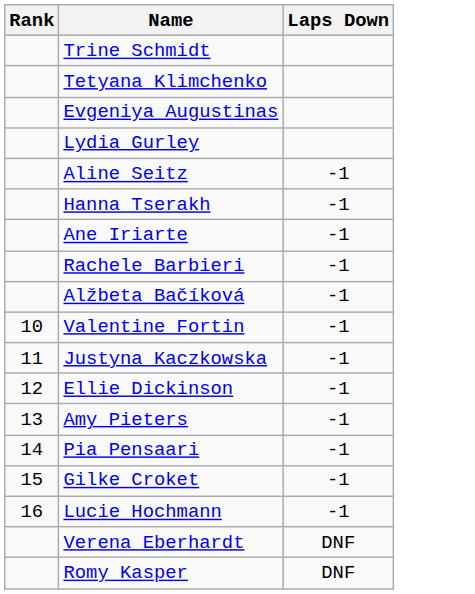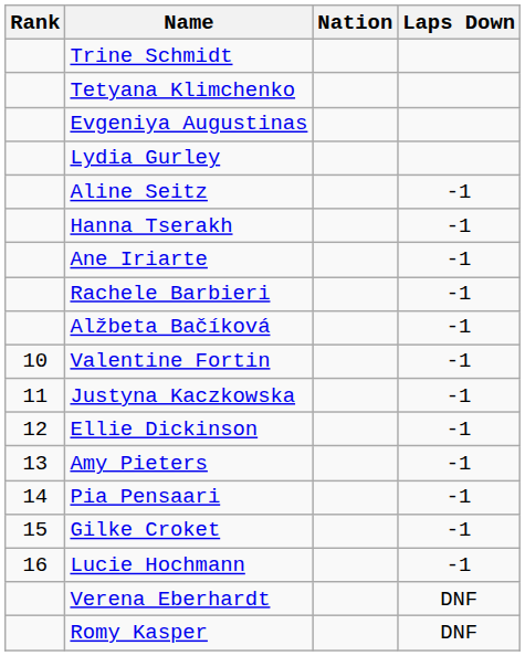+ column: Nation
